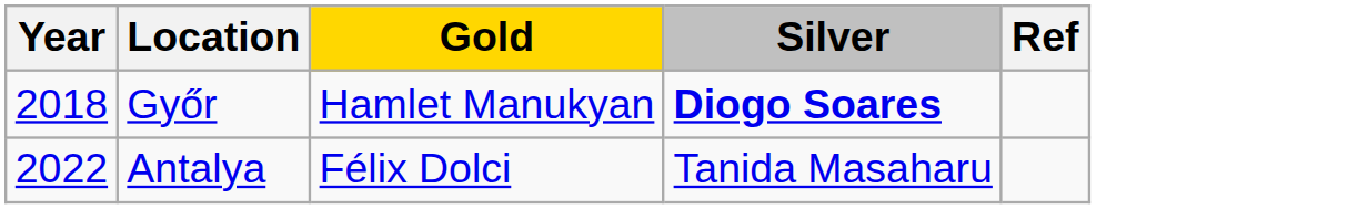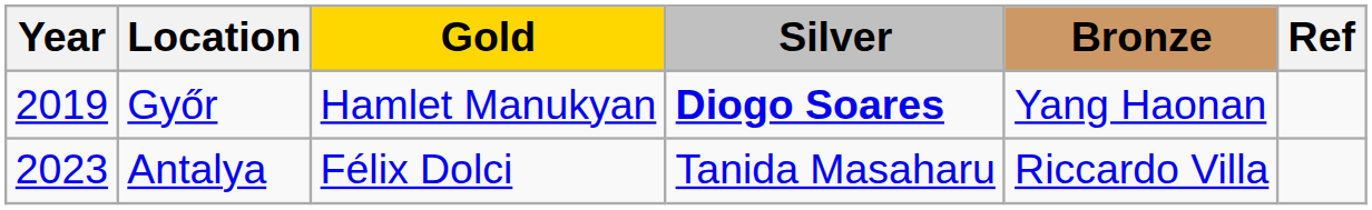+ column: Bronze | Yang Haonan | Riccardo Villa
Győr | Year: 2018 -> 2019
Antalya | Year: 2022 -> 2023
